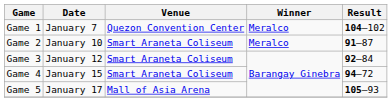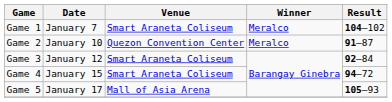Game 1 | Venue: Quezon Convention Center -> Smart Araneta Coliseum
Game 2 | Venue: Smart Araneta Coliseum -> Quezon Convention Center
